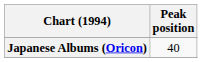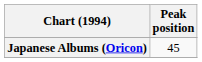Japanese Albums (Oricon) | Peak position: 40 -> 45
